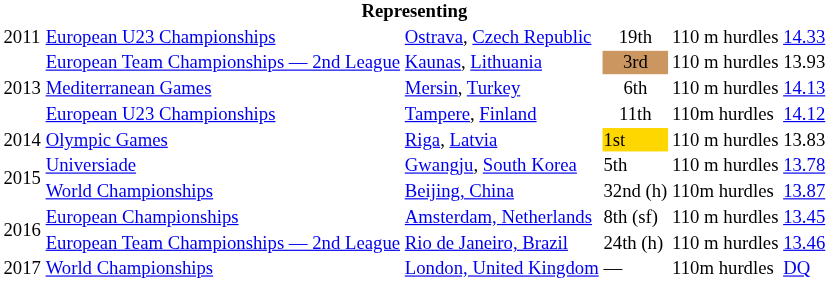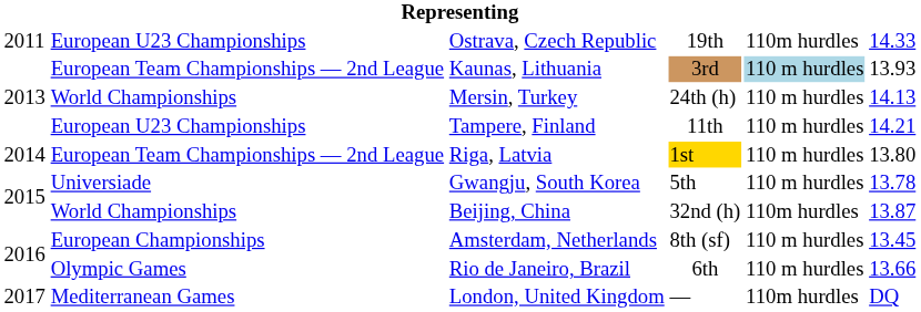Ostrava, Czech Republic | column 5: 110 m hurdles -> 110m hurdles
Kaunas, Lithuania | column 5: no background -> lightblue background
Mersin, Turkey | column 2: Mediterranean Games -> World Championships
Mersin, Turkey | column 4: 6th -> 24th (h)
Tampere, Finland | column 5: 110m hurdles -> 110 m hurdles
Tampere, Finland | column 6: 14.12 -> 14.21
Riga, Latvia | column 2: Olympic Games -> European Team Championships — 2nd League
Riga, Latvia | column 6: 13.83 -> 13.80
Rio de Janeiro, Brazil | column 2: European Team Championships — 2nd League -> Olympic Games
Rio de Janeiro, Brazil | column 4: 24th (h) -> 6th
Rio de Janeiro, Brazil | column 6: 13.46 -> 13.66
London, United Kingdom | column 2: World Championships -> Mediterranean Games
